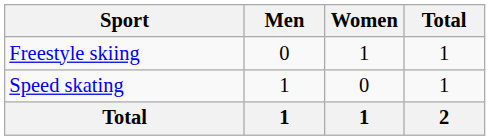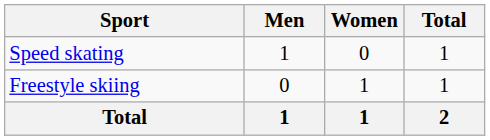rows swapped: Freestyle skiing <-> Speed skating
